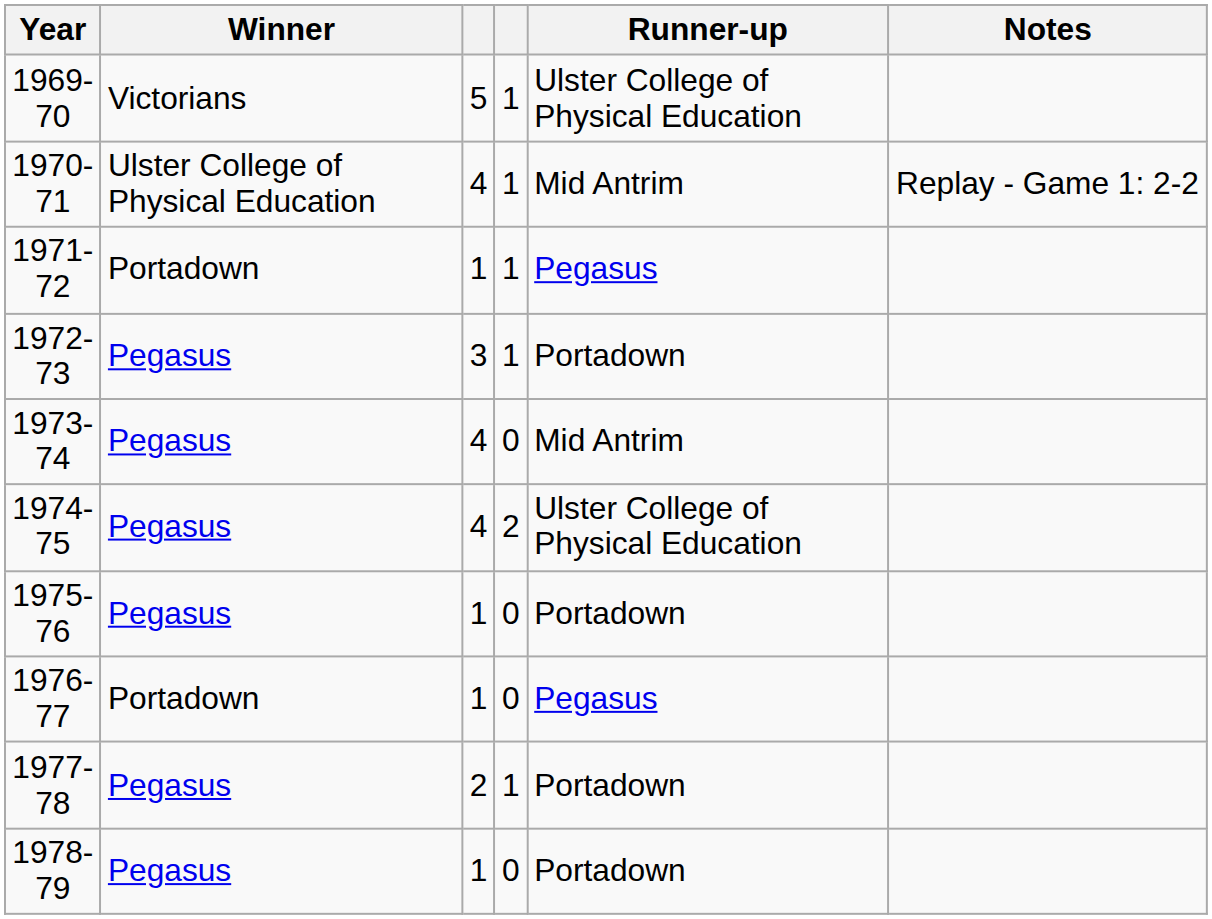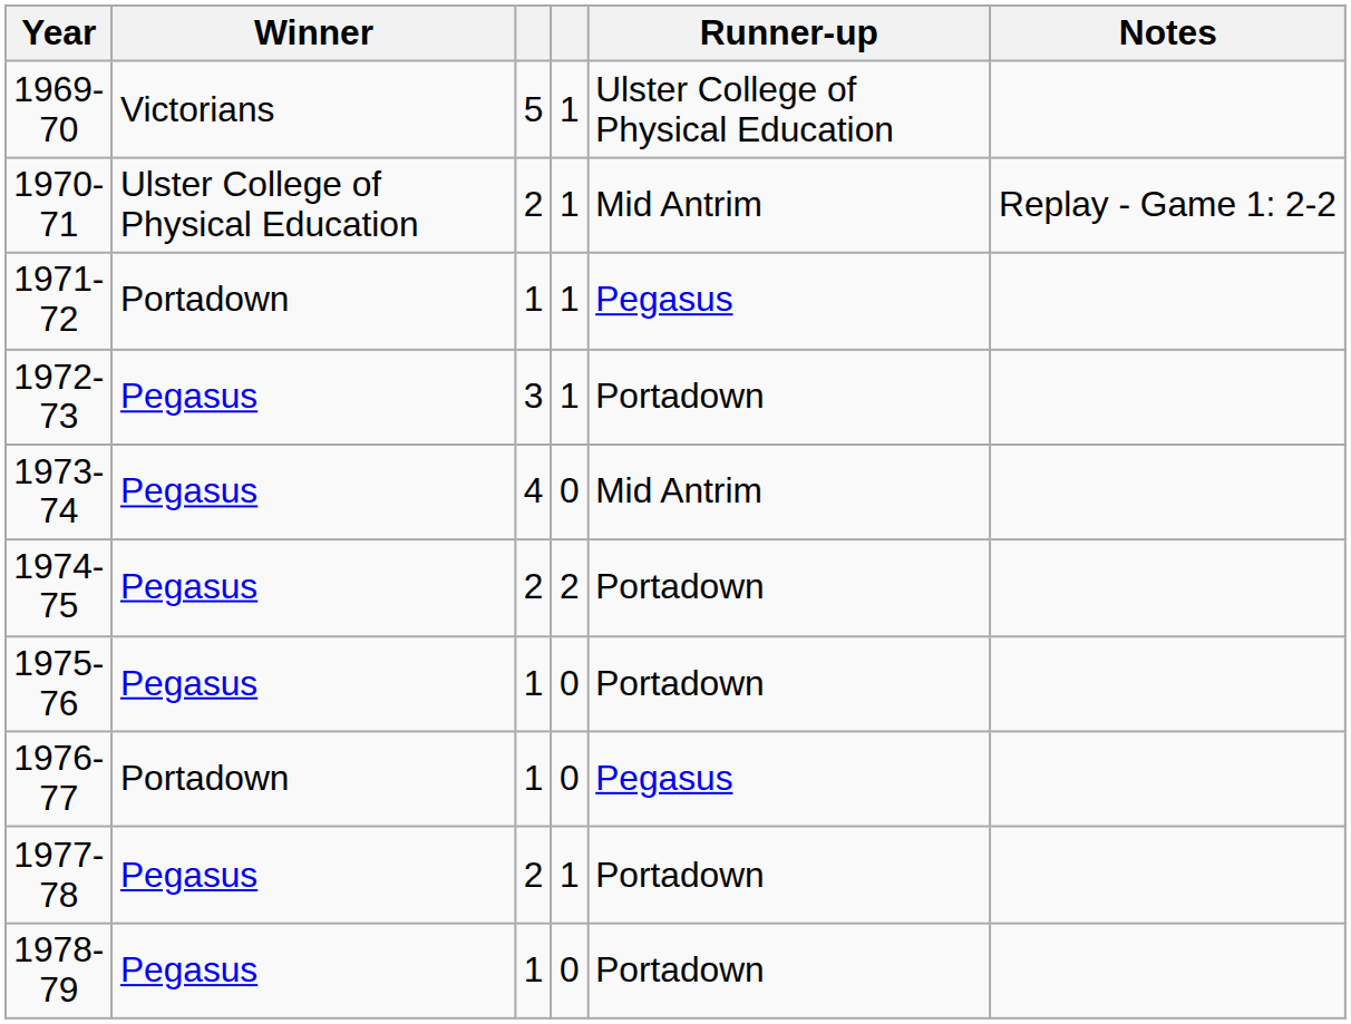1970-71 | column 3: 4 -> 2
1974-75 | column 3: 4 -> 2
1974-75 | Runner-up: Ulster College of Physical Education -> Portadown
